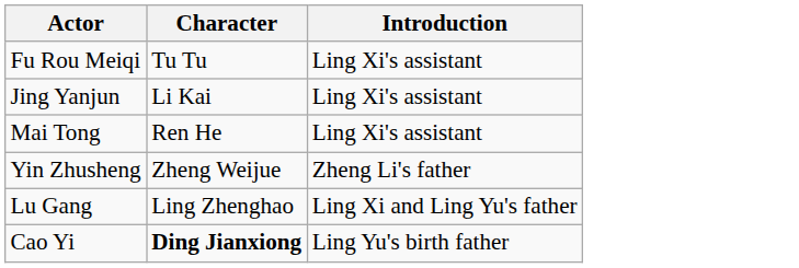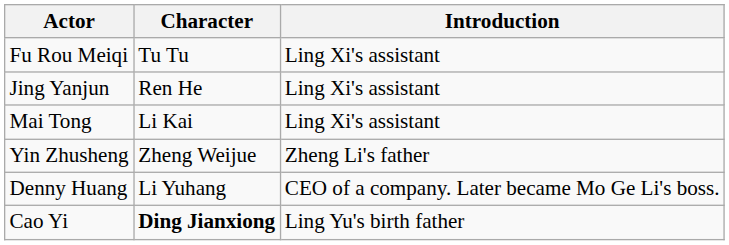Jing Yanjun | Character: Li Kai -> Ren He
Mai Tong | Character: Ren He -> Li Kai
+ row: Denny Huang | Li Yuhang | CEO of a company. Later became Mo Ge Li's boss.
- row: Lu Gang | Ling Zhenghao | Ling Xi and Ling Yu's father
